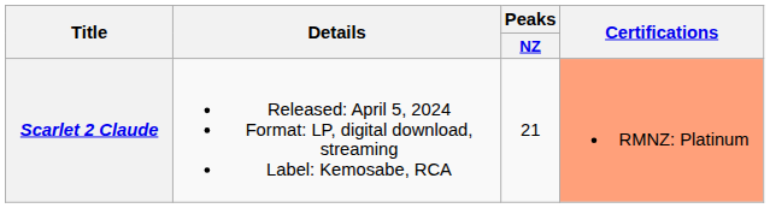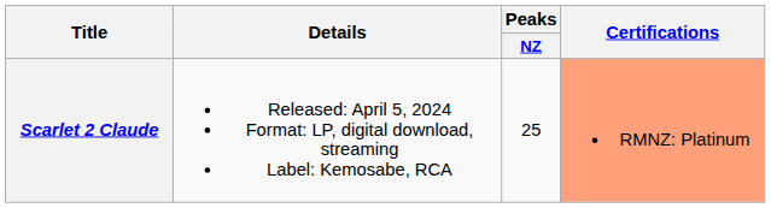Scarlet 2 Claude | Peaks / NZ: 21 -> 25
